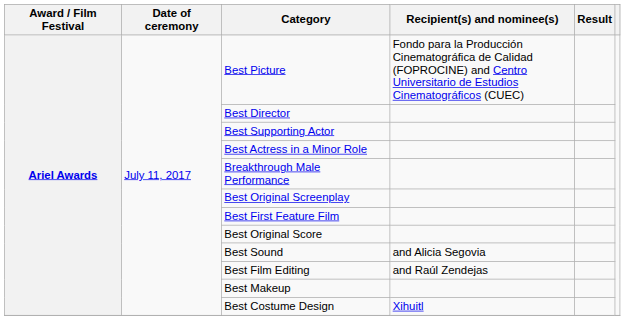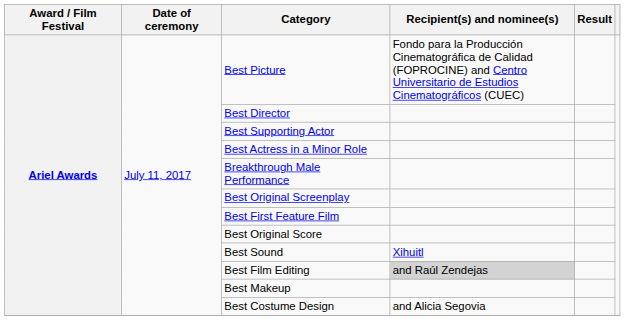Best Sound | Recipient(s) and nominee(s): and Alicia Segovia -> Xihuitl
Best Film Editing | Recipient(s) and nominee(s): no background -> lightgrey background
Best Costume Design | Recipient(s) and nominee(s): Xihuitl -> and Alicia Segovia
